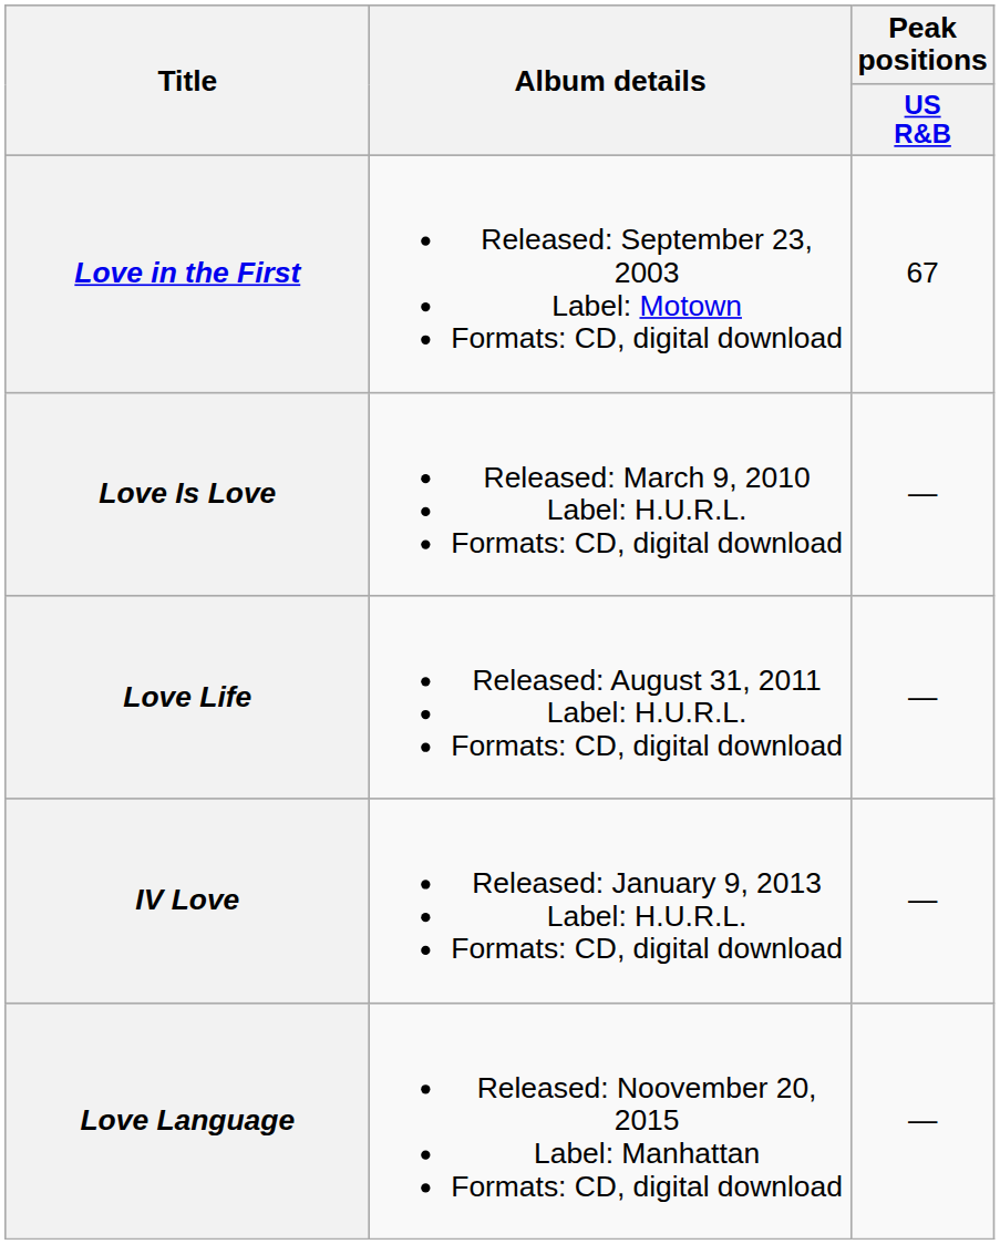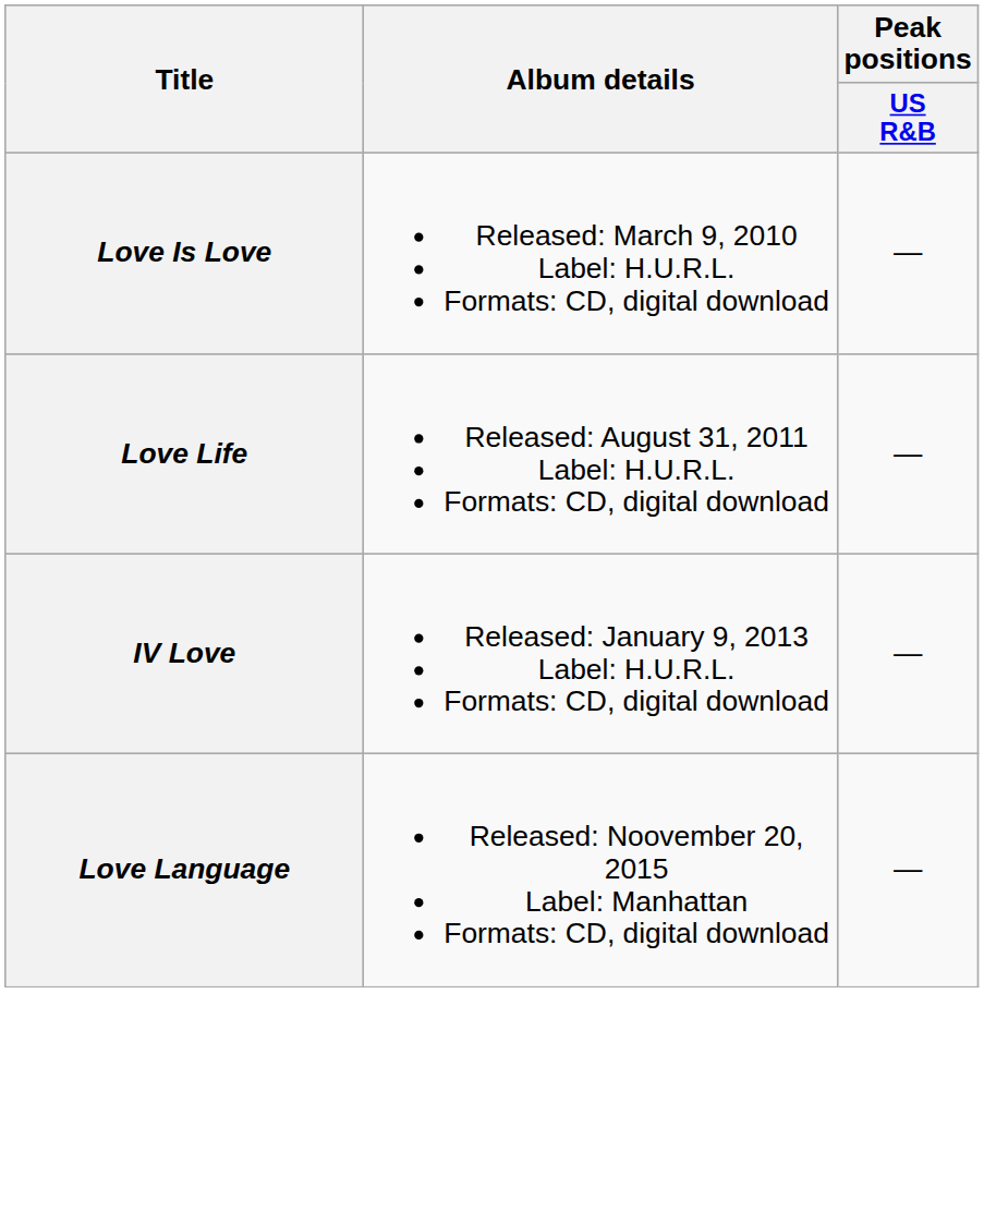- row: Love in the First | Released: September 23, 2003 Label: Motown Formats: CD, digital download | 67
